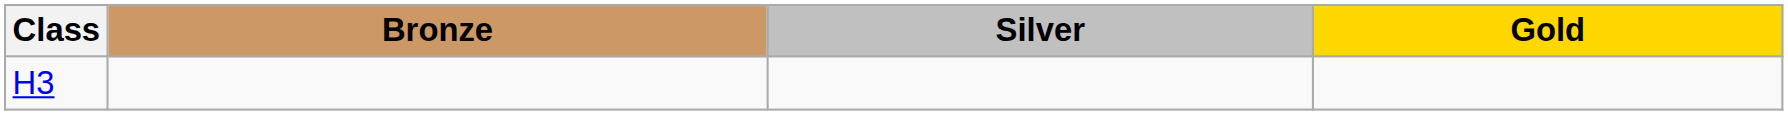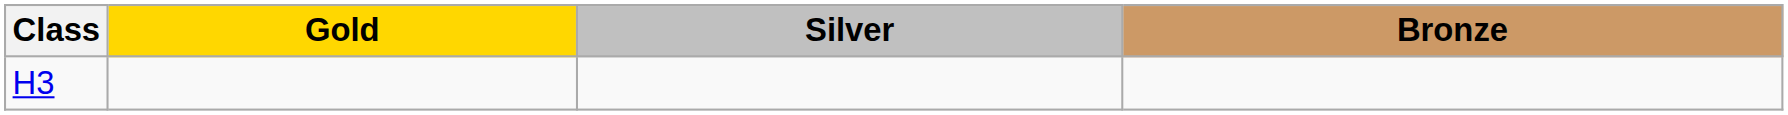columns swapped: Gold <-> Bronze
